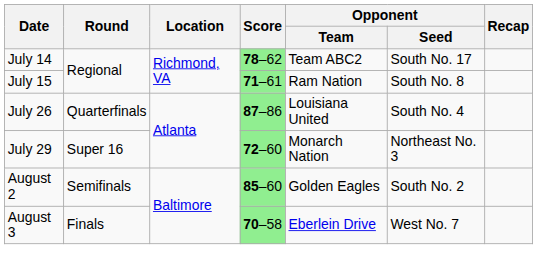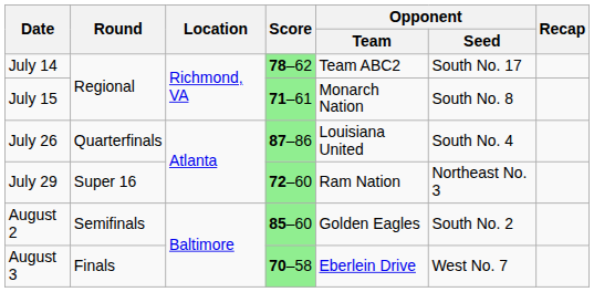July 15 | Opponent / Team: Ram Nation -> Monarch Nation
July 29 | Opponent / Team: Monarch Nation -> Ram Nation
